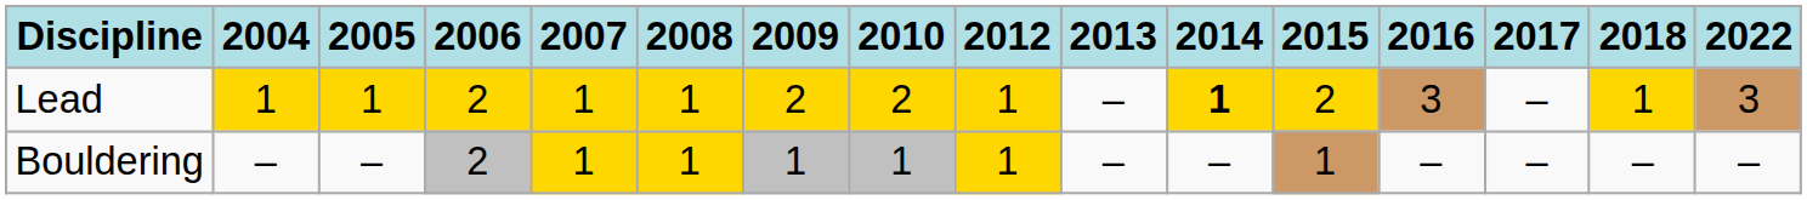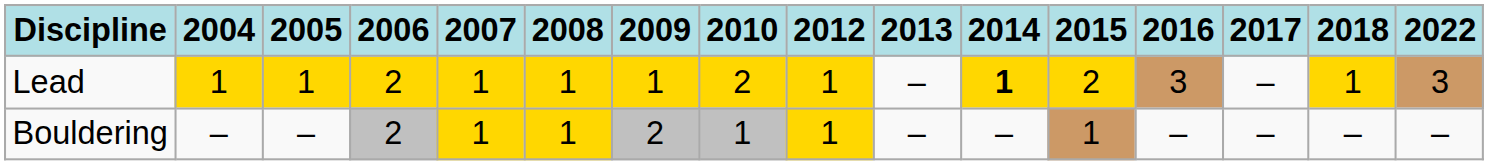Lead | 2009: 2 -> 1
Bouldering | 2009: 1 -> 2
